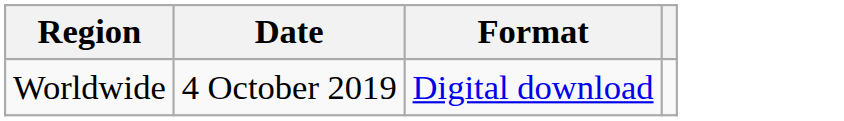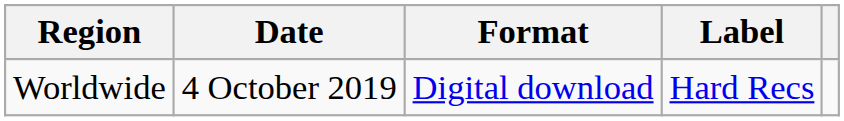+ column: Label | Hard Recs
